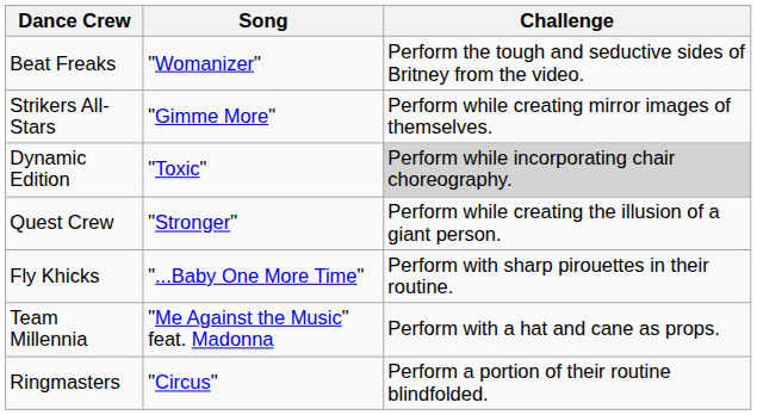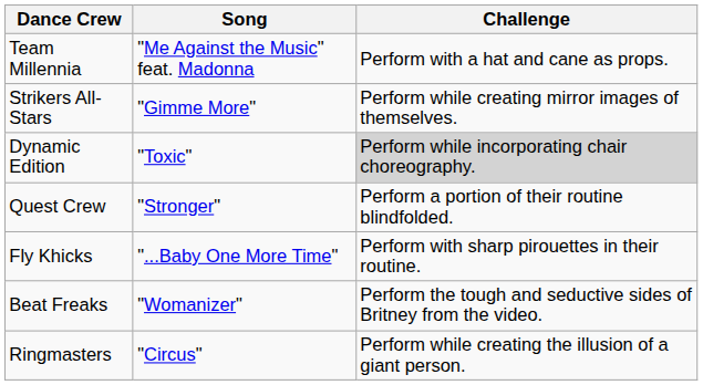rows swapped: Beat Freaks <-> Team Millennia
Quest Crew | Challenge: Perform while creating the illusion of a giant person. -> Perform a portion of their routine blindfolded.
Ringmasters | Challenge: Perform a portion of their routine blindfolded. -> Perform while creating the illusion of a giant person.
